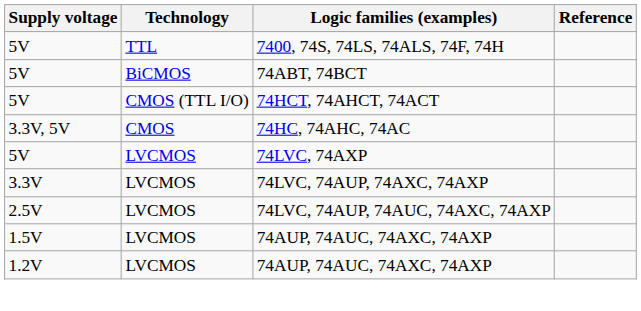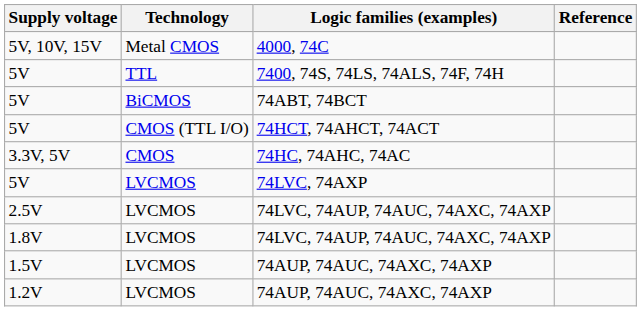+ row: 5V, 10V, 15V | Metal CMOS | 4000, 74C
- row: 3.3V | LVCMOS | 74LVC, 74AUP, 74AXC, 74AXP
+ row: 1.8V | LVCMOS | 74LVC, 74AUP, 74AUC, 74AXC, 74AXP
